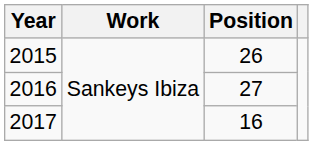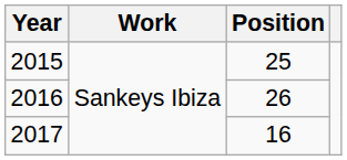2015 | Position: 26 -> 25
2016 | Position: 27 -> 26
